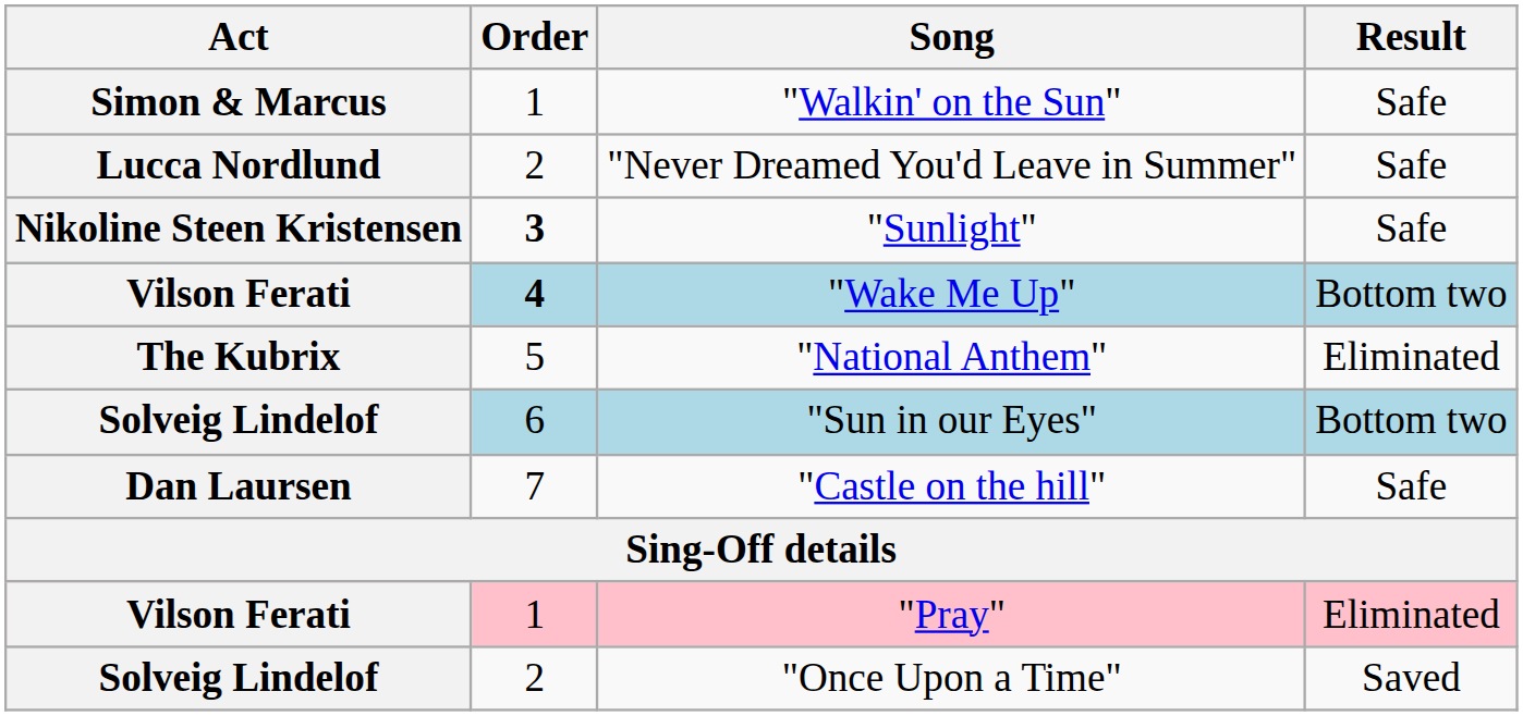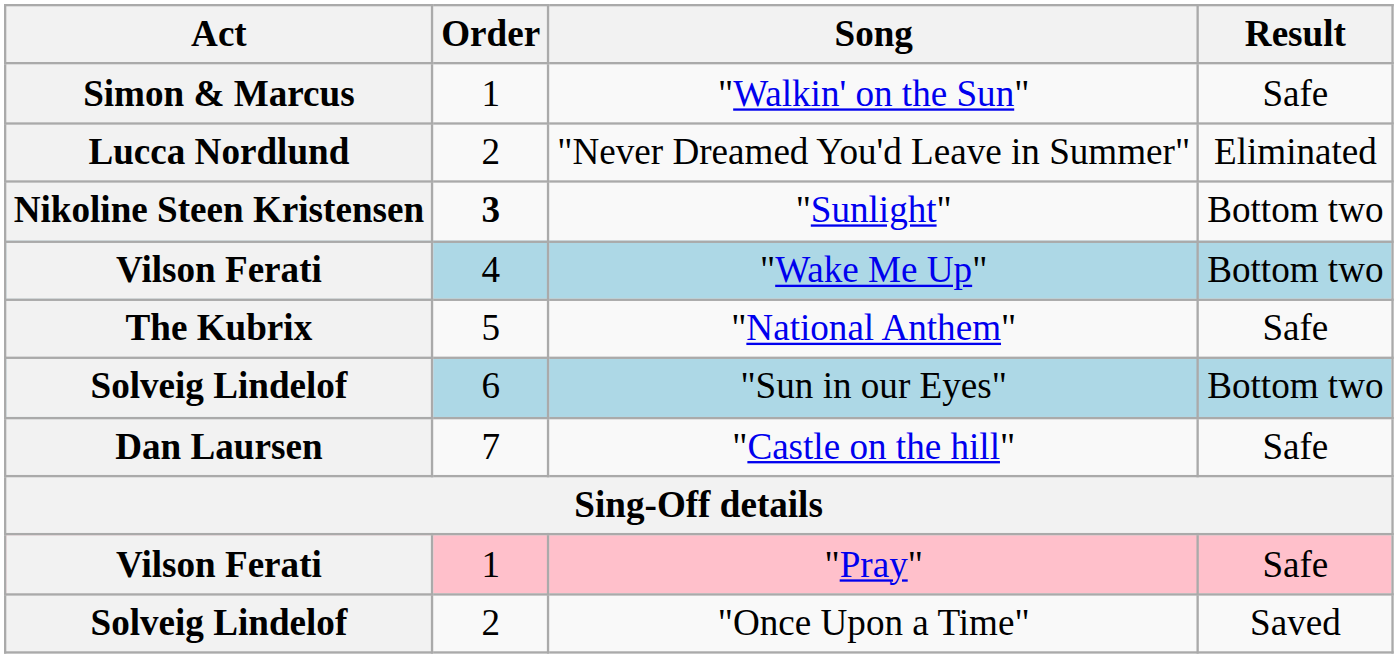"Never Dreamed You'd Leave in Summer" | Result: Safe -> Eliminated
"Sunlight" | Result: Safe -> Bottom two
"Wake Me Up" | Order: bold -> normal
"National Anthem" | Result: Eliminated -> Safe
"Pray" | Result: Eliminated -> Safe
